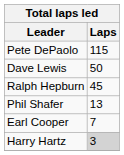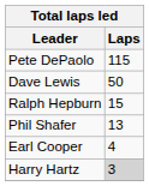Ralph Hepburn | Laps: 45 -> 15
Earl Cooper | Laps: 7 -> 4
